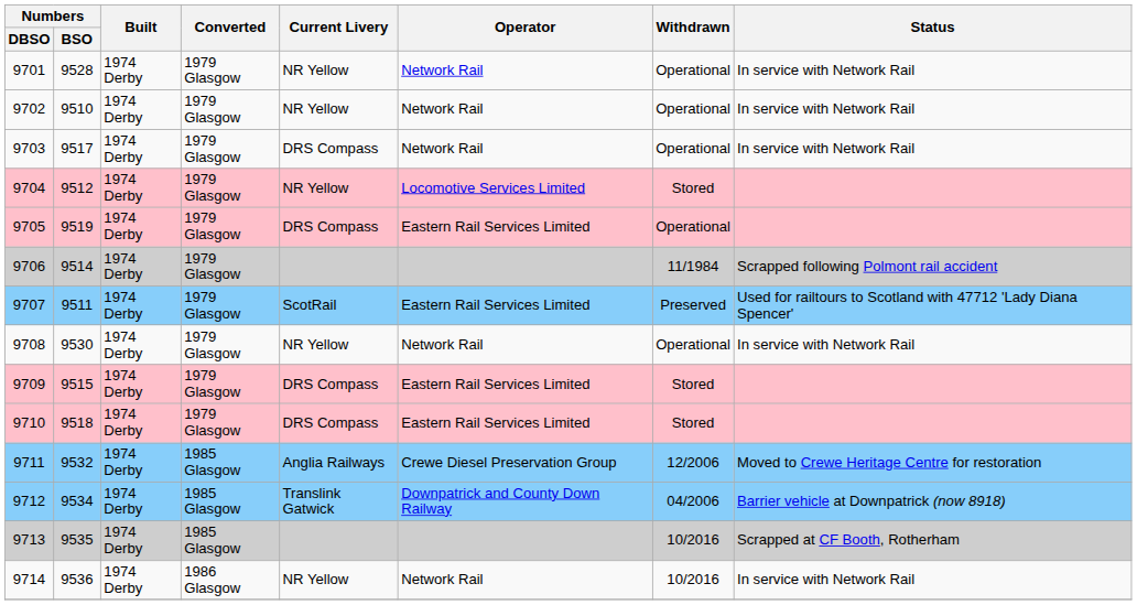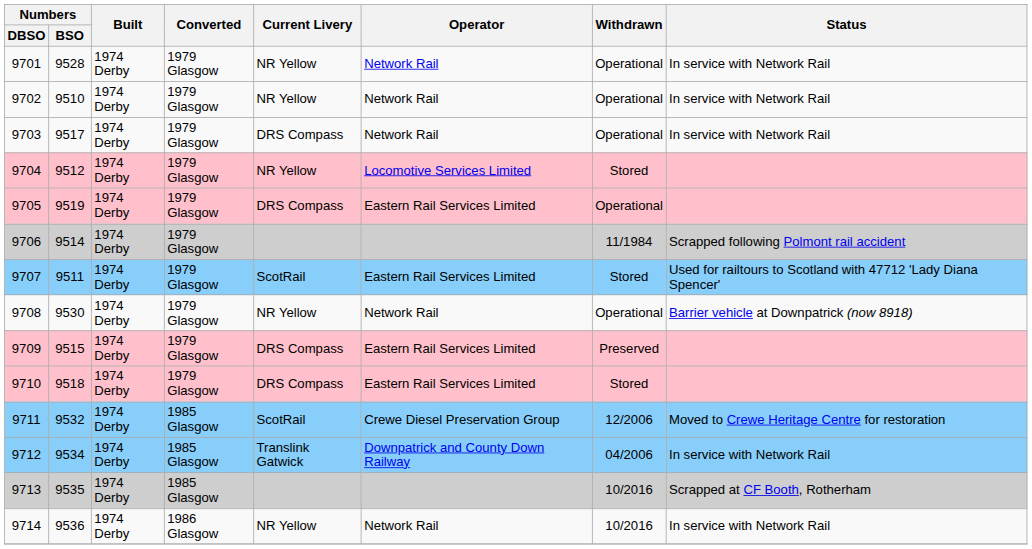9707 | Withdrawn: Preserved -> Stored
9708 | Status: In service with Network Rail -> Barrier vehicle at Downpatrick (now 8918)
9709 | Withdrawn: Stored -> Preserved
9711 | Current Livery: Anglia Railways -> ScotRail
9712 | Status: Barrier vehicle at Downpatrick (now 8918) -> In service with Network Rail
